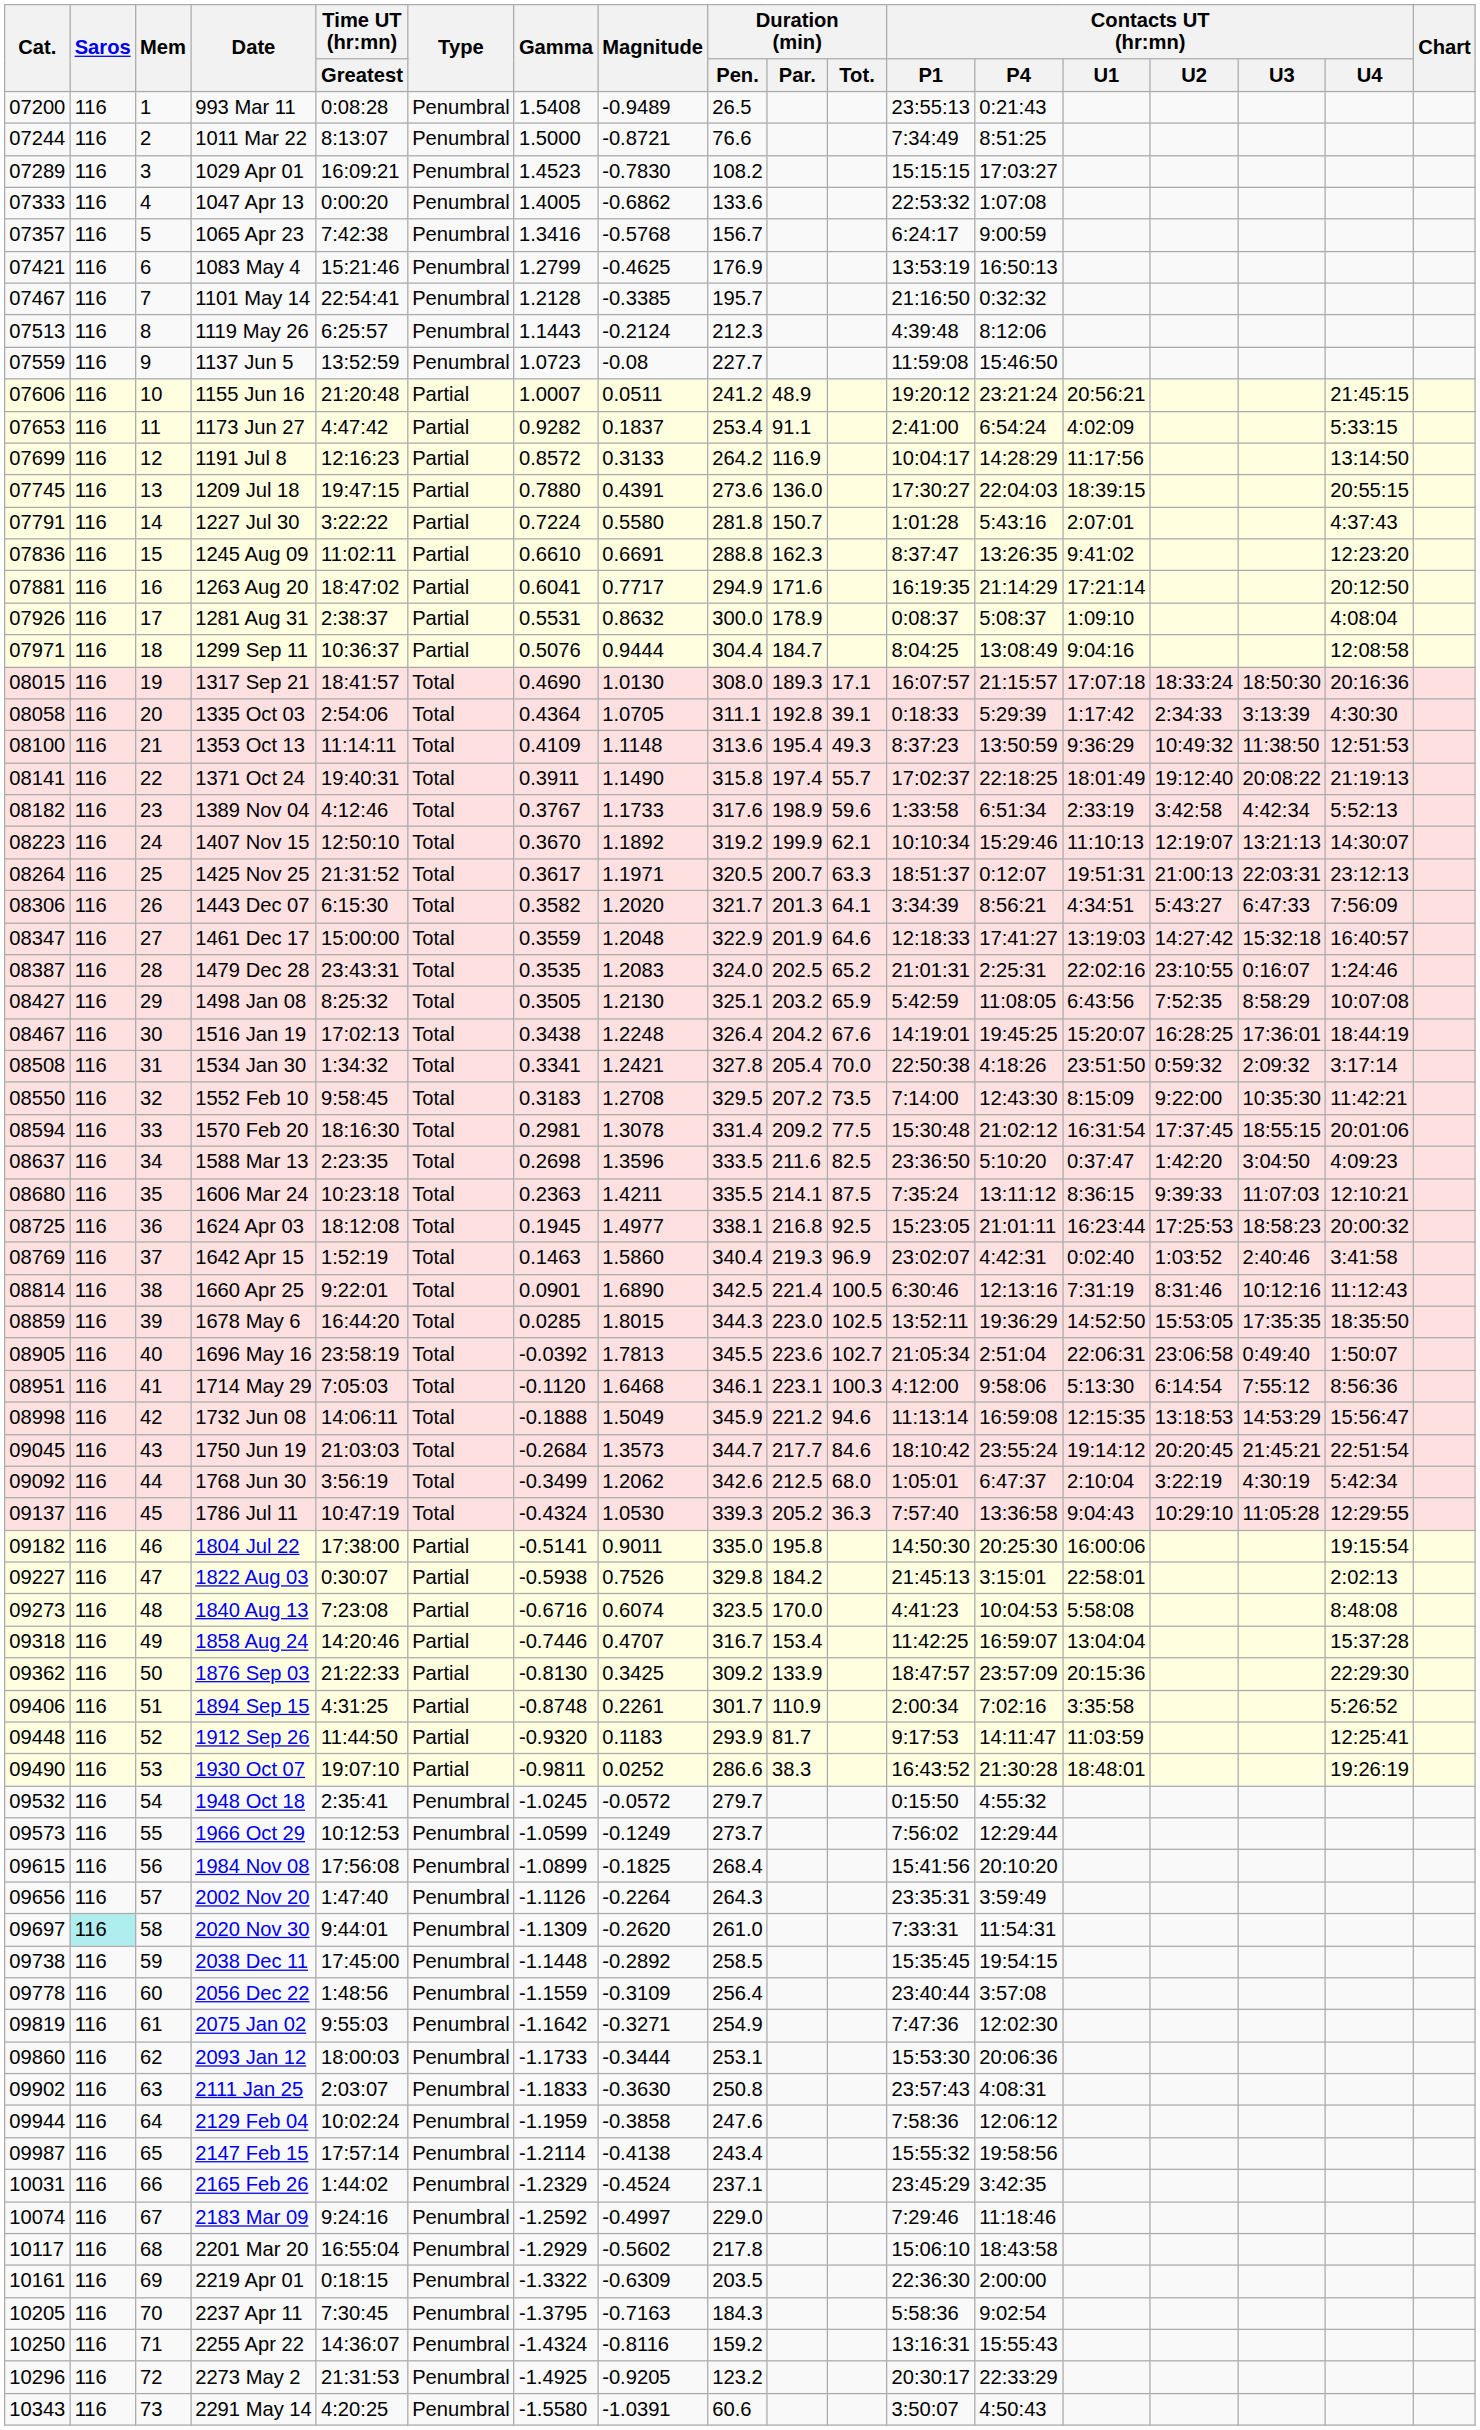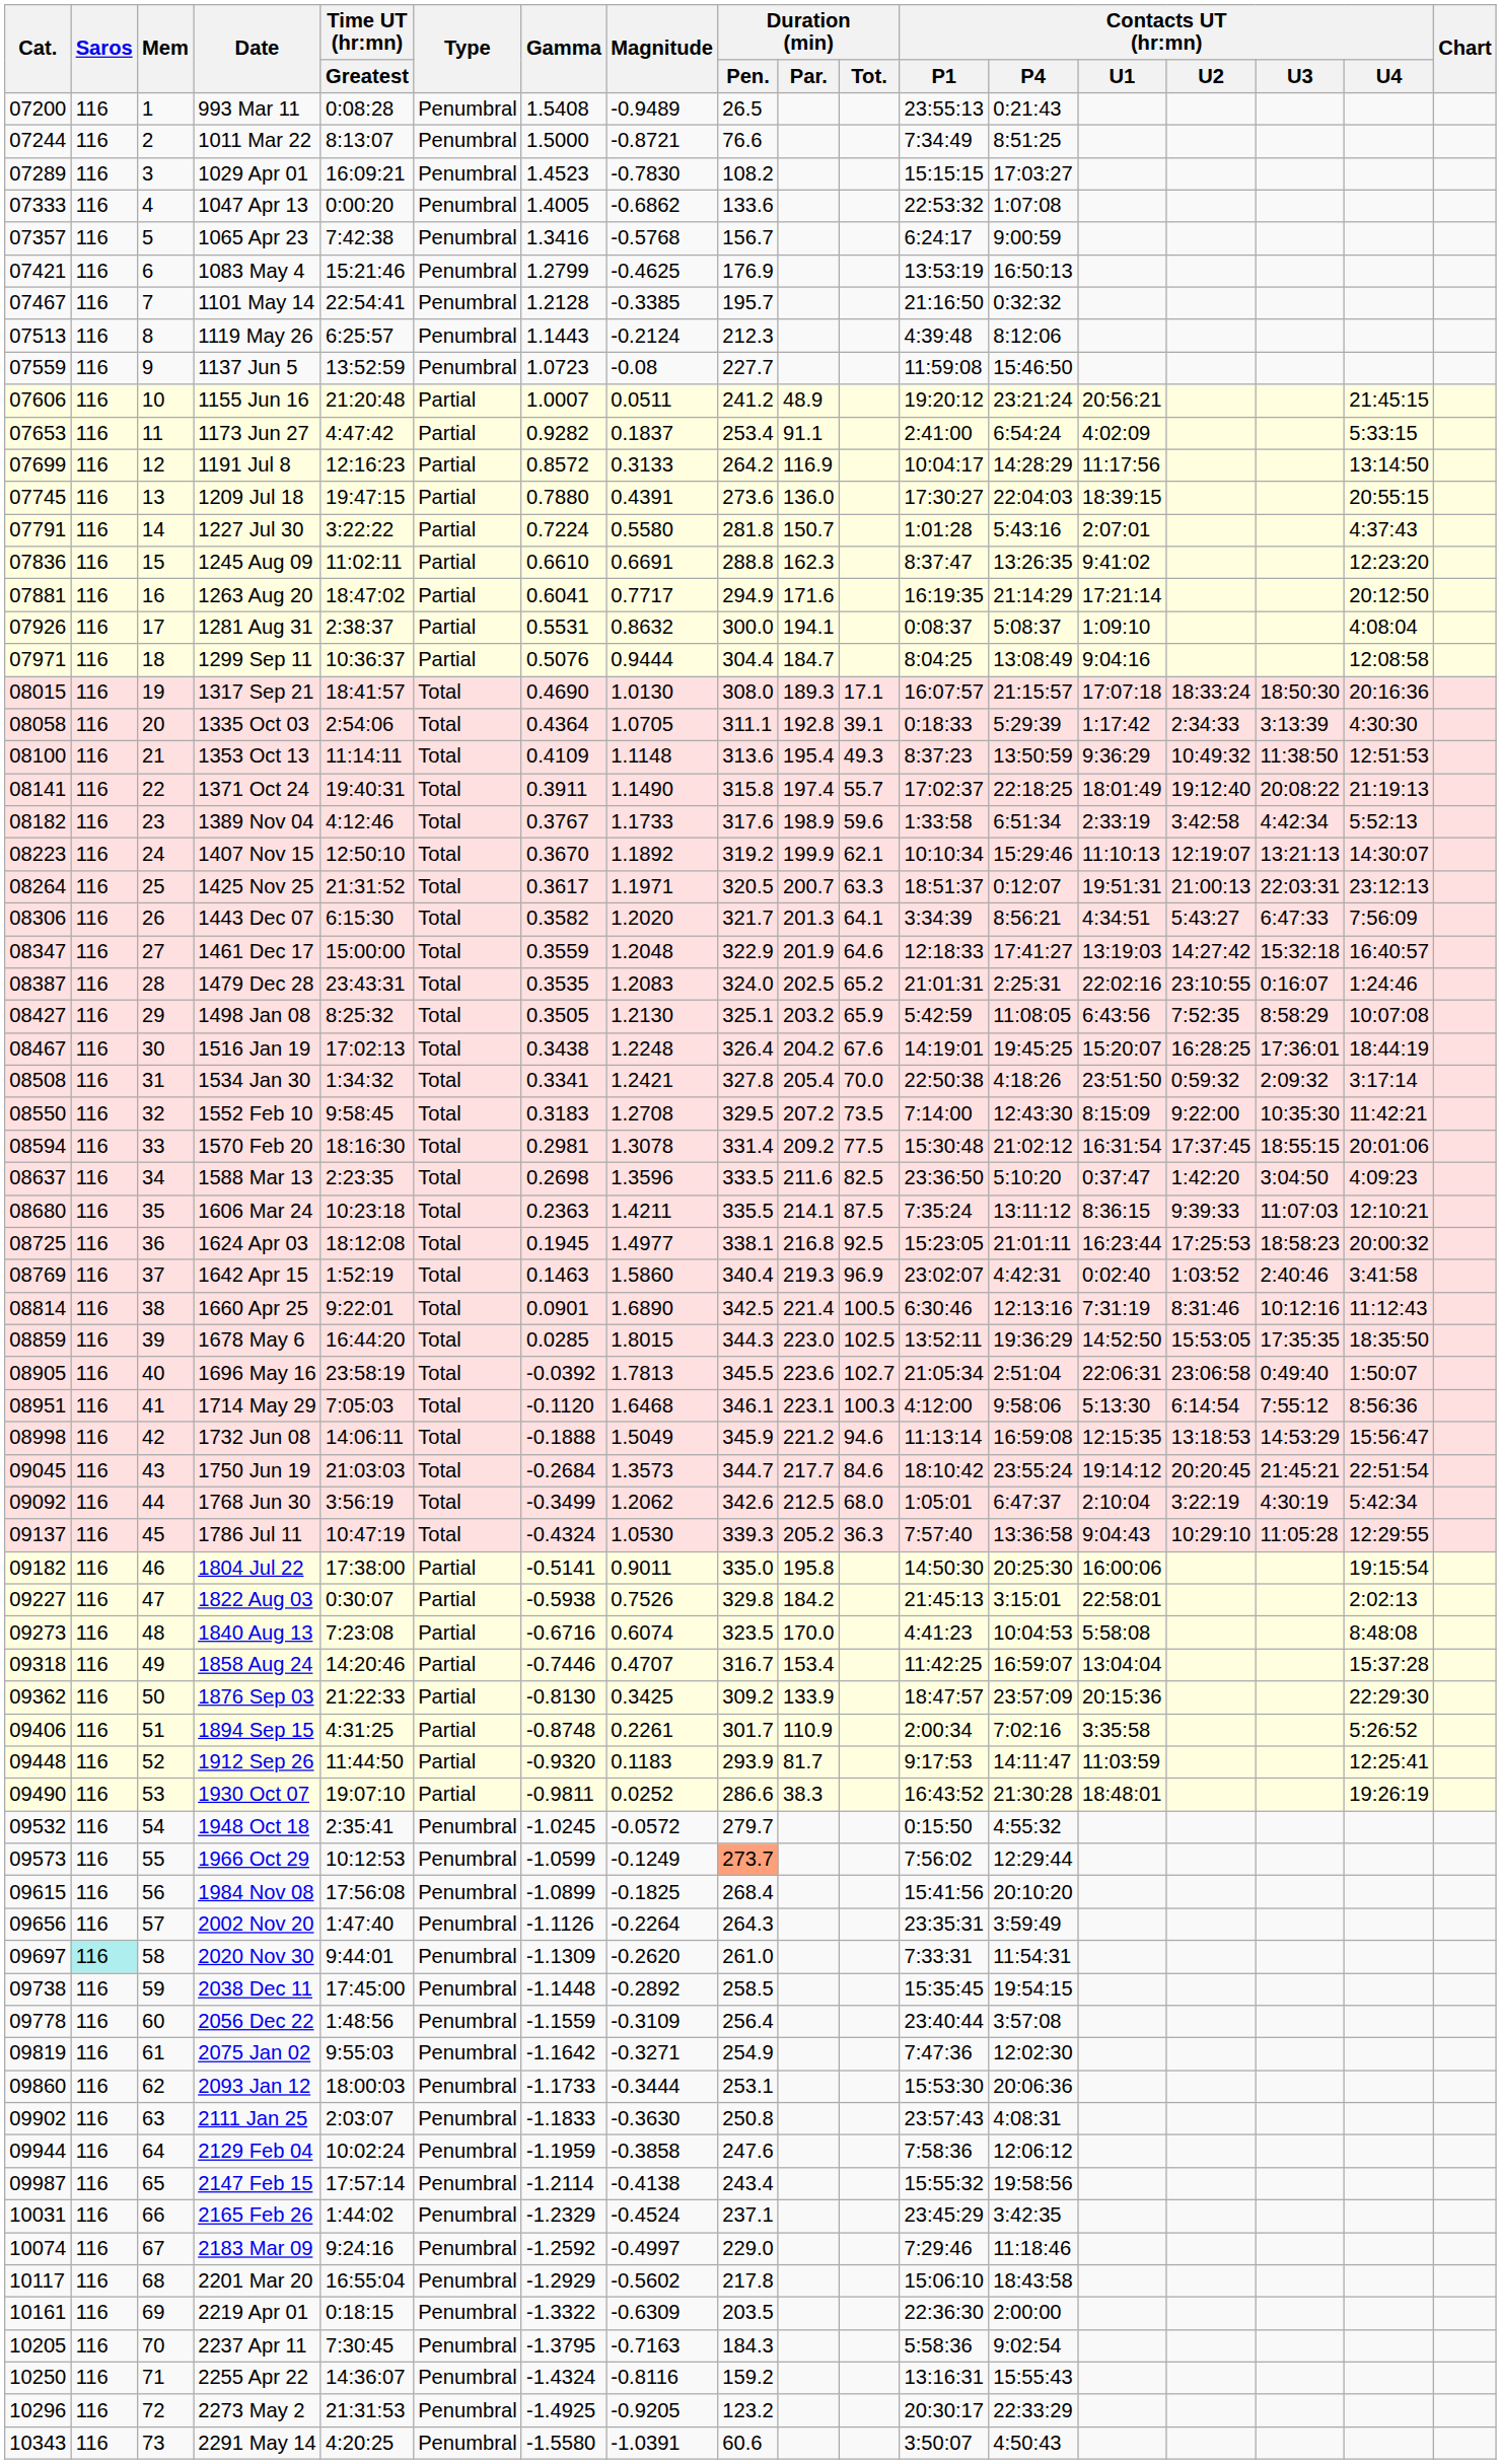1281 Aug 31 | Duration (min) / Par.: 178.9 -> 194.1
1966 Oct 29 | Duration (min) / Pen.: no background -> lightsalmon background
